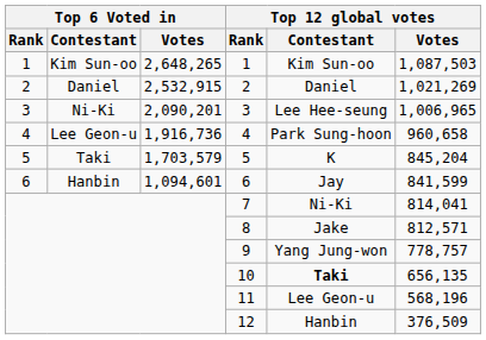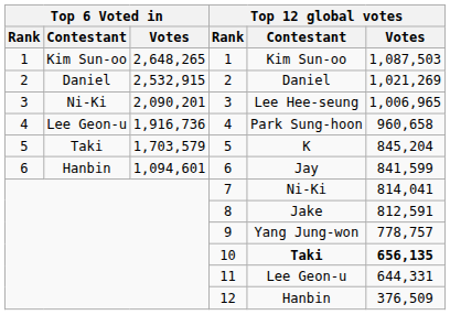8 | Top 12 global votes / Votes: 812,571 -> 812,591
10 | Top 12 global votes / Votes: normal -> bold
11 | Top 12 global votes / Votes: 568,196 -> 644,331
